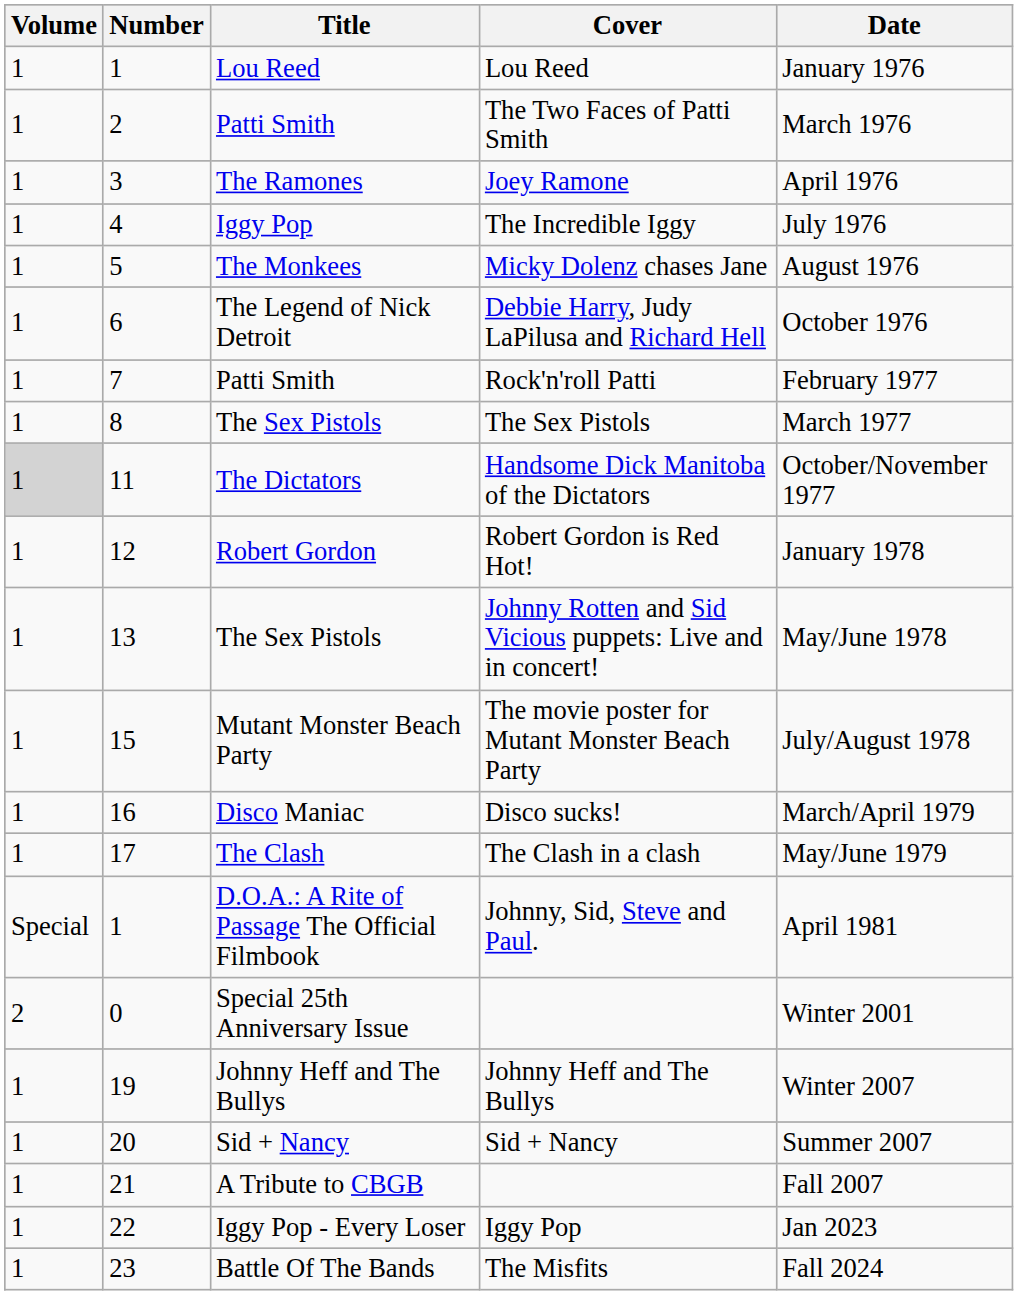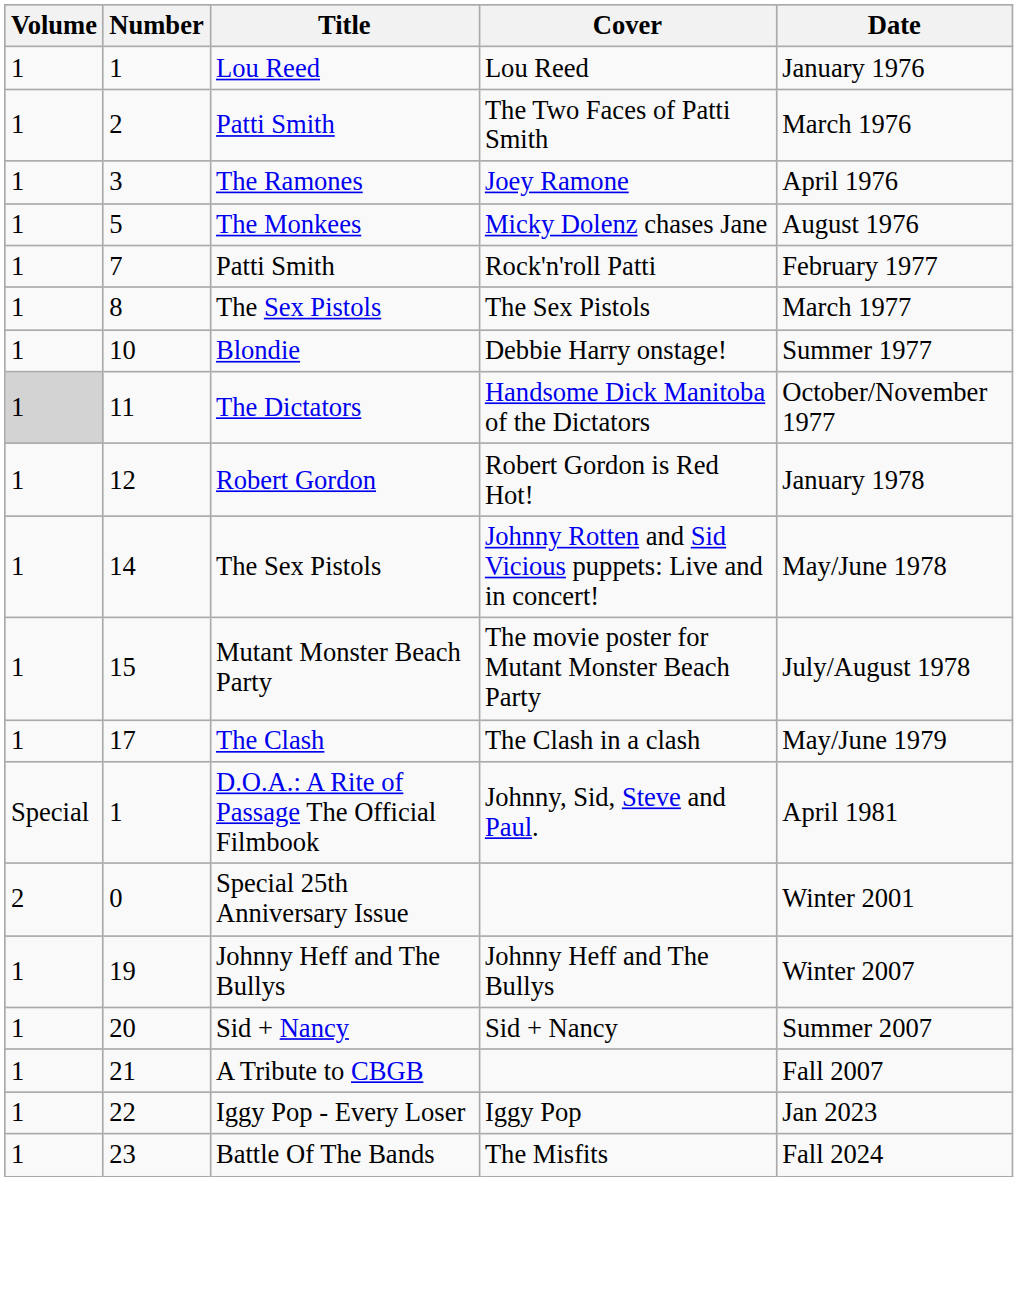- row: 1 | 4 | Iggy Pop | The Incredible Iggy | July 1976
- row: 1 | 6 | The Legend of Nick Detroit | Debbie Harry, Judy LaPilusa and Richard Hell | October 1976
+ row: 1 | 10 | Blondie | Debbie Harry onstage! | Summer 1977
Johnny Rotten and Sid Vicious puppets: Live and in concert! | Number: 13 -> 14
- row: 1 | 16 | Disco Maniac | Disco sucks! | March/April 1979
